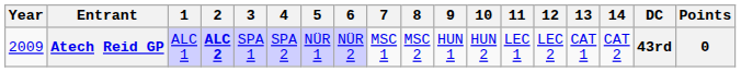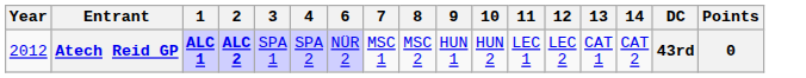- column: 5 | NÜR 1
Atech Reid GP | Year: 2009 -> 2012
Atech Reid GP | 1: normal -> bold
